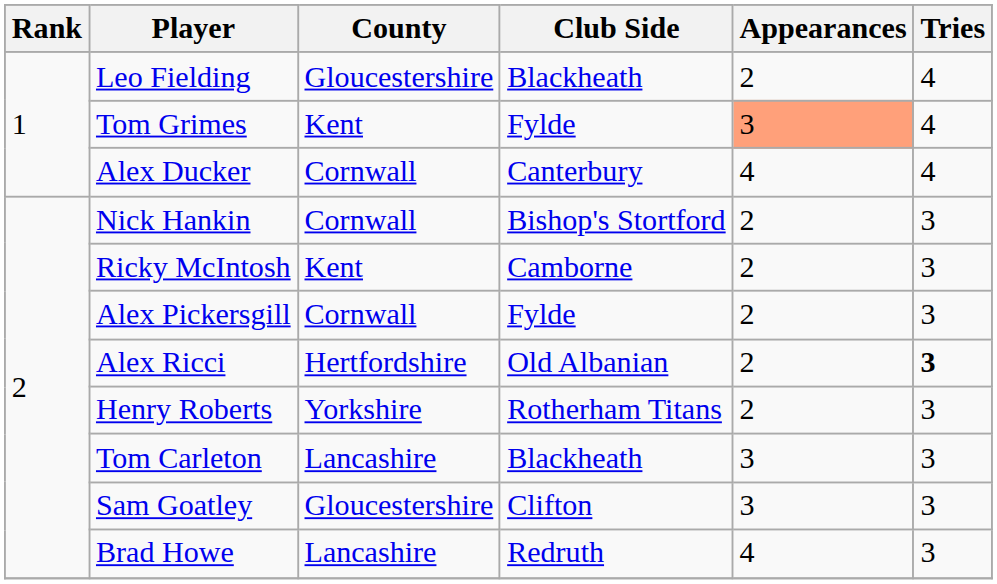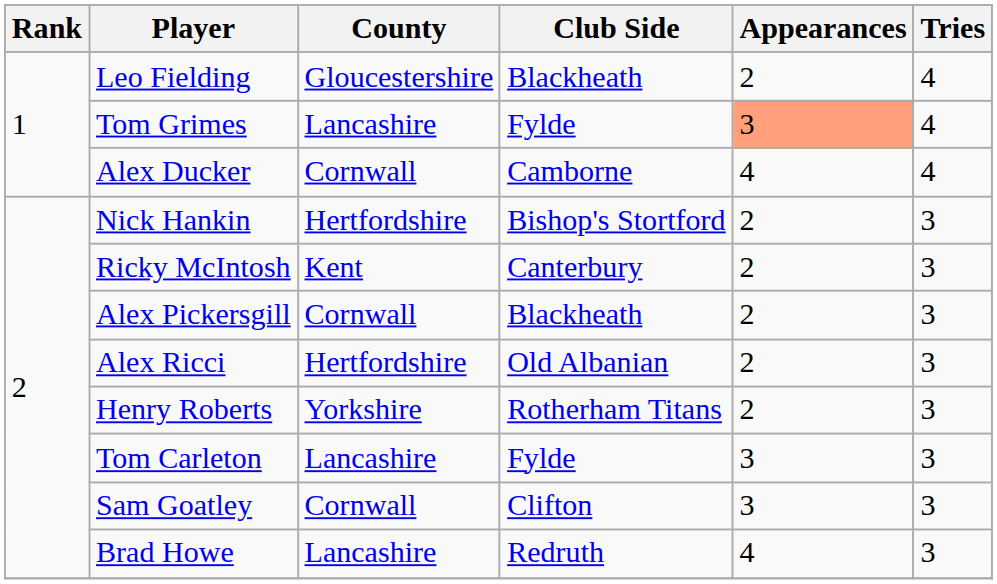Tom Grimes | County: Kent -> Lancashire
Alex Ducker | Club Side: Canterbury -> Camborne
Nick Hankin | County: Cornwall -> Hertfordshire
Ricky McIntosh | Club Side: Camborne -> Canterbury
Alex Pickersgill | Club Side: Fylde -> Blackheath
Alex Ricci | Tries: bold -> normal
Tom Carleton | Club Side: Blackheath -> Fylde
Sam Goatley | County: Gloucestershire -> Cornwall
